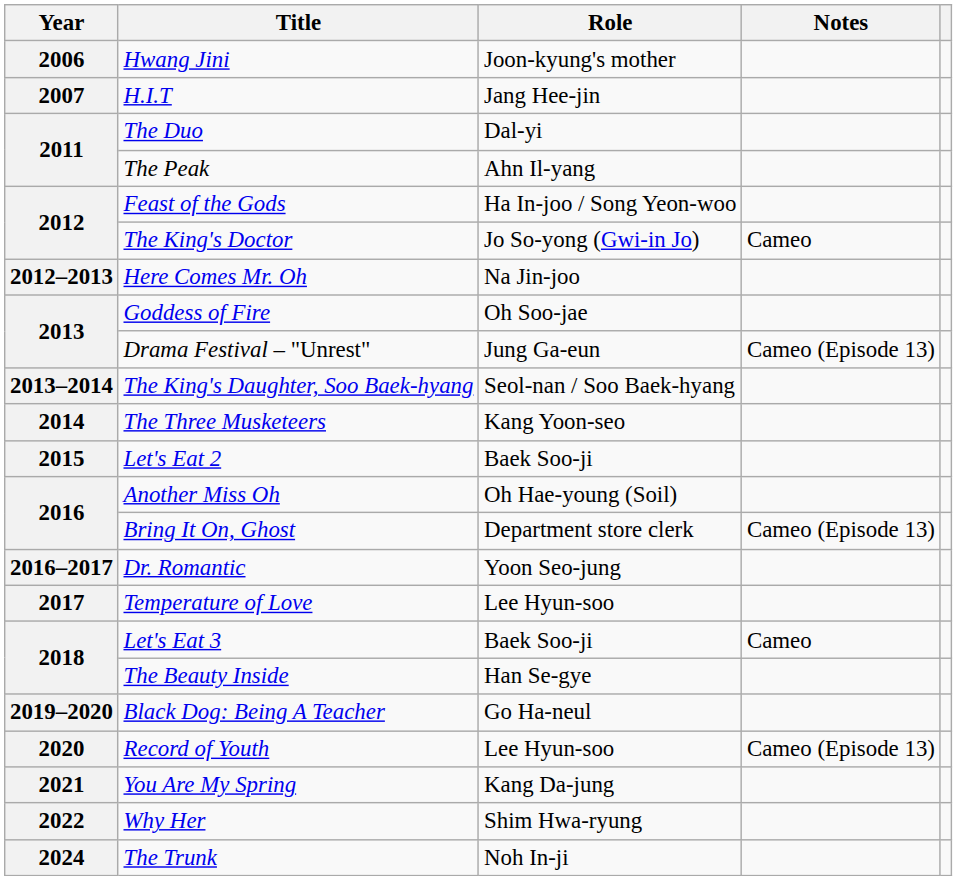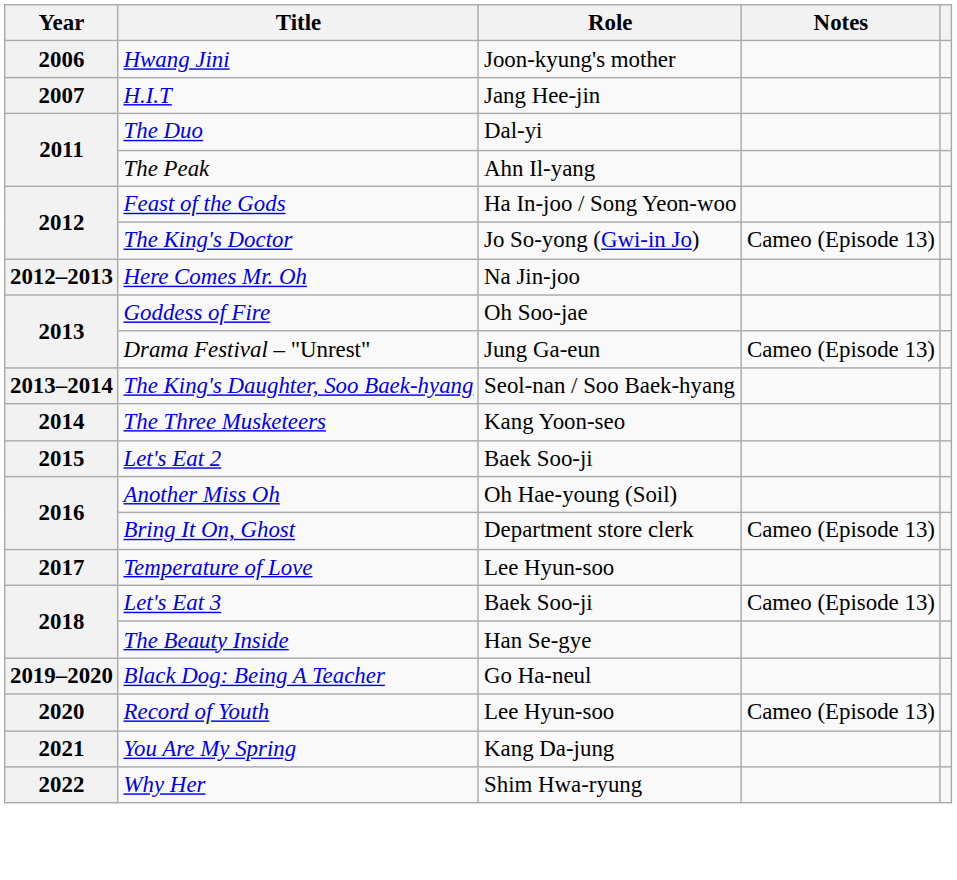The King's Doctor | Notes: Cameo -> Cameo (Episode 13)
- row: 2016–2017 | Dr. Romantic | Yoon Seo-jung
Let's Eat 3 | Notes: Cameo -> Cameo (Episode 13)
- row: 2024 | The Trunk | Noh In-ji
